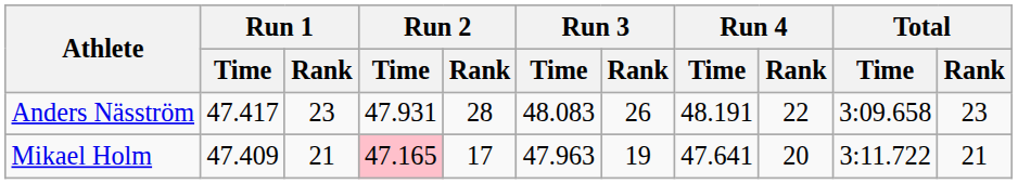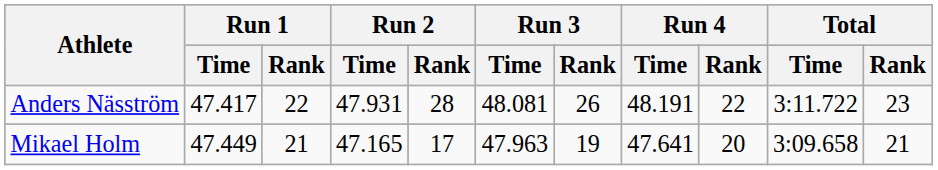Anders Näsström | Run 1 / Rank: 23 -> 22
Anders Näsström | Run 3 / Time: 48.083 -> 48.081
Anders Näsström | Total / Time: 3:09.658 -> 3:11.722
Mikael Holm | Run 1 / Time: 47.409 -> 47.449
Mikael Holm | Run 2 / Time: pink background -> no background
Mikael Holm | Total / Time: 3:11.722 -> 3:09.658
